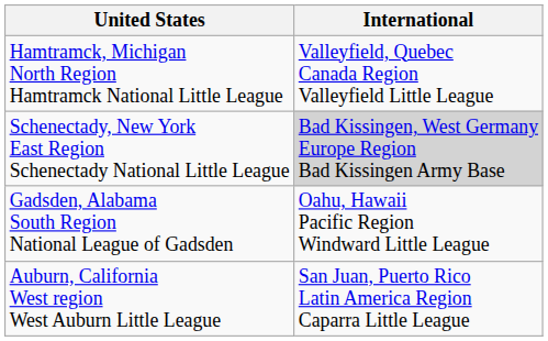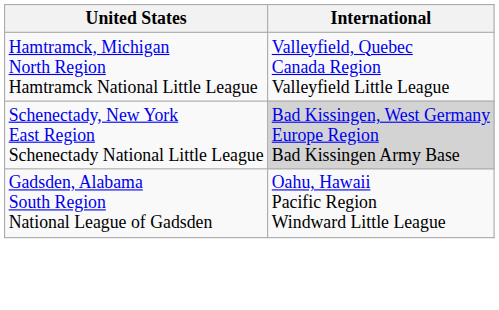- row: Auburn, California West region West Auburn Little League | San Juan, Puerto Rico Latin America Region Caparra Little League
